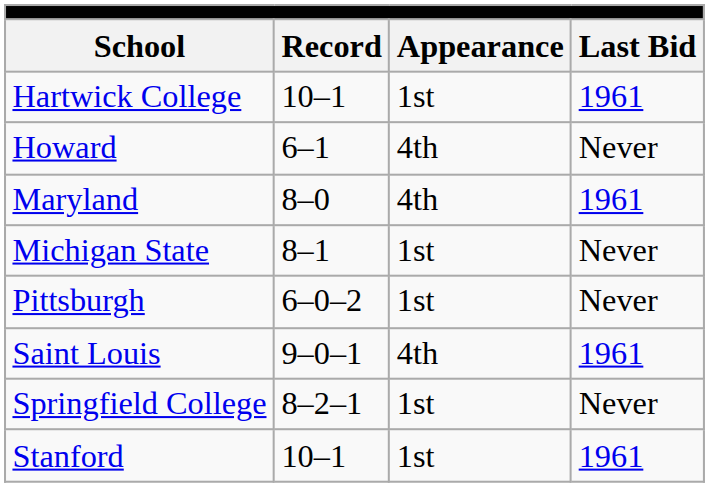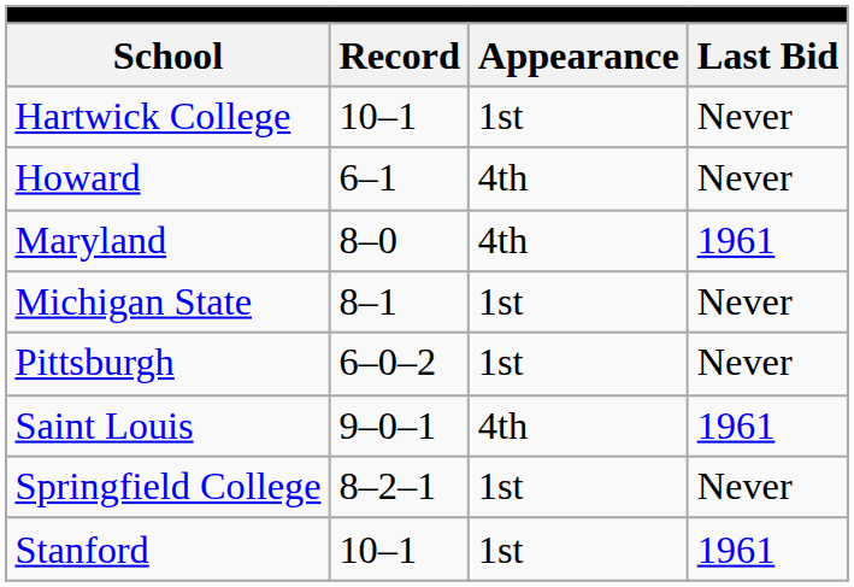Hartwick College | Last Bid: 1961 -> Never
